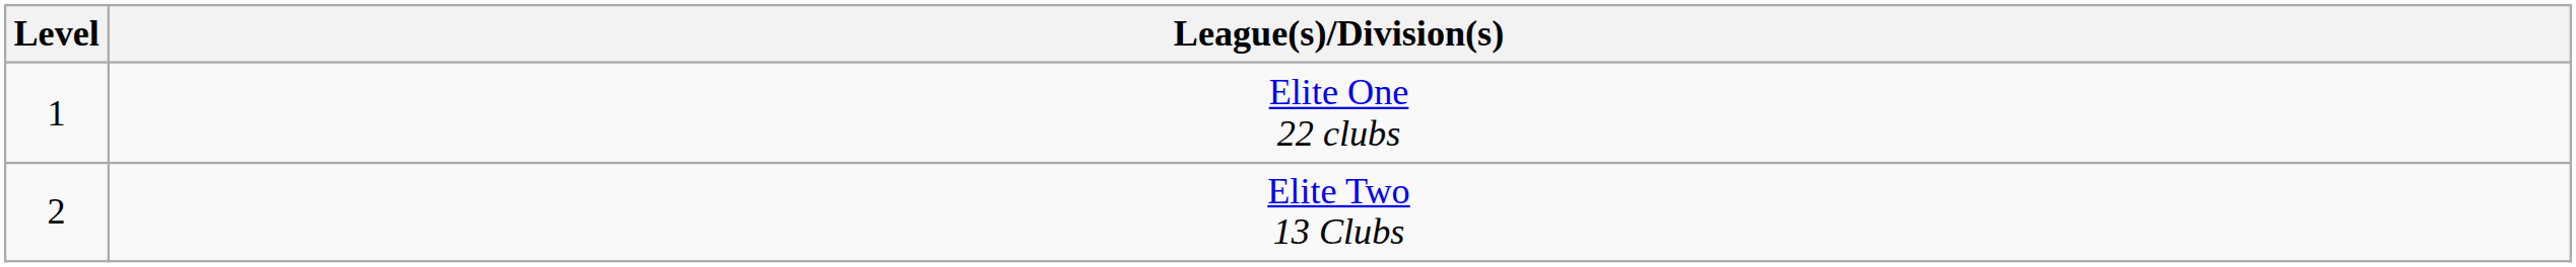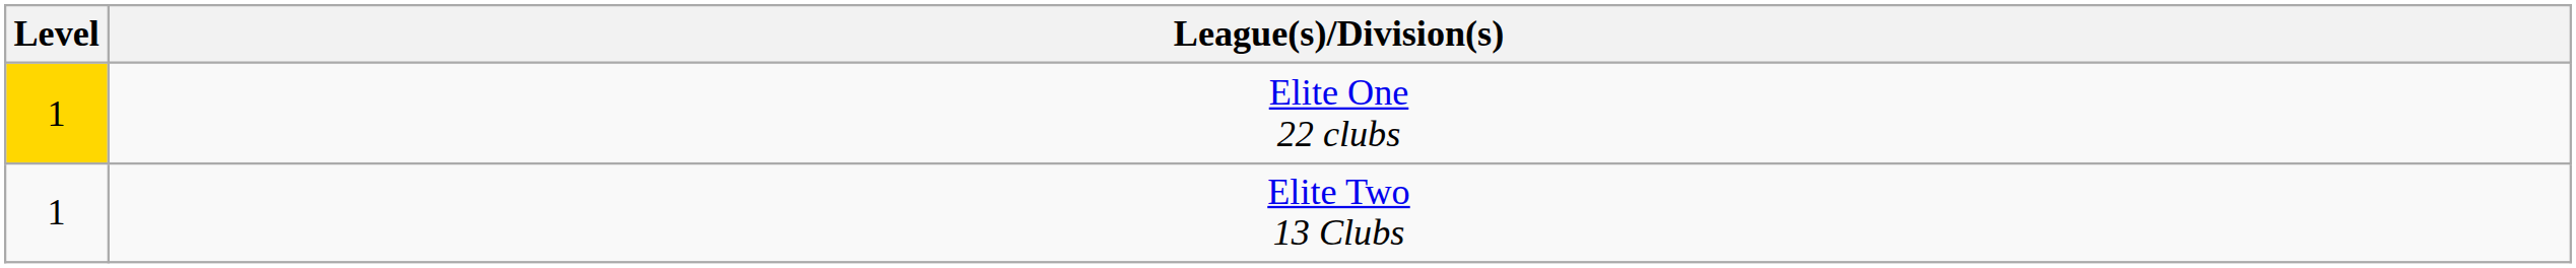Elite One 22 clubs | Level: no background -> gold background
Elite Two 13 Clubs | Level: 2 -> 1
